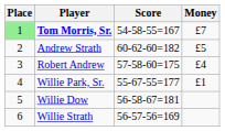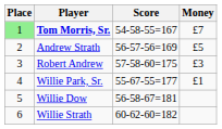Andrew Strath | Score: 60-62-60=182 -> 56-57-56=169
Robert Andrew | Money: £4 -> £3
Willie Strath | Score: 56-57-56=169 -> 60-62-60=182
